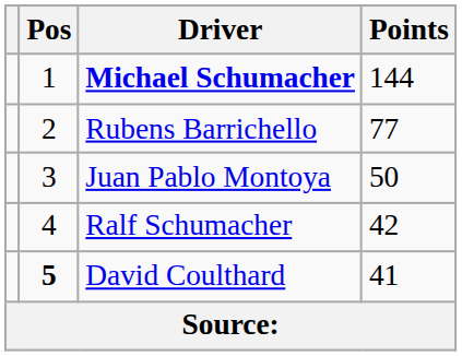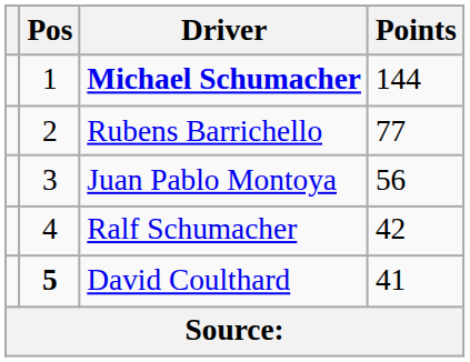Juan Pablo Montoya | Points: 50 -> 56
